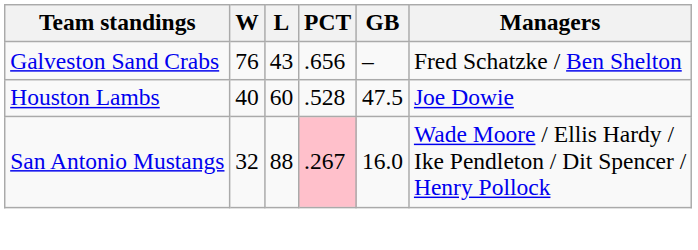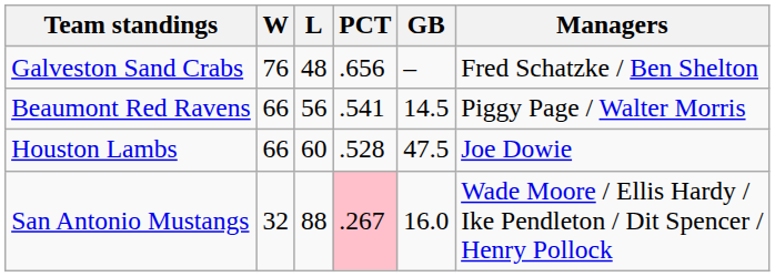Galveston Sand Crabs | L: 43 -> 48
+ row: Beaumont Red Ravens | 66 | 56 | .541 | 14.5 | Piggy Page / Walter Morris
Houston Lambs | W: 40 -> 66
